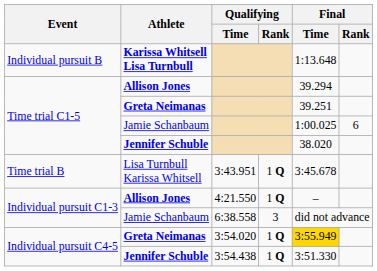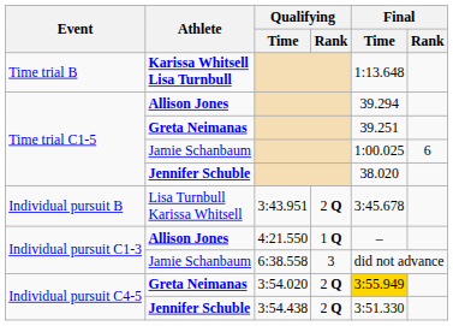Karissa Whitsell Lisa Turnbull | Event: Individual pursuit B -> Time trial B
Lisa Turnbull Karissa Whitsell | Event: Time trial B -> Individual pursuit B
Lisa Turnbull Karissa Whitsell | Qualifying / Rank: 1 Q -> 2 Q
Greta Neimanas / 3:54.020 | Qualifying / Rank: 1 Q -> 2 Q
Jennifer Schuble / 3:54.438 | Qualifying / Rank: 1 Q -> 2 Q
